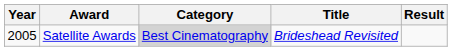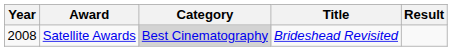Satellite Awards | Year: 2005 -> 2008
